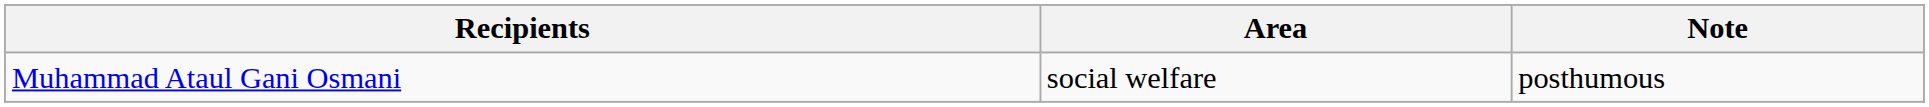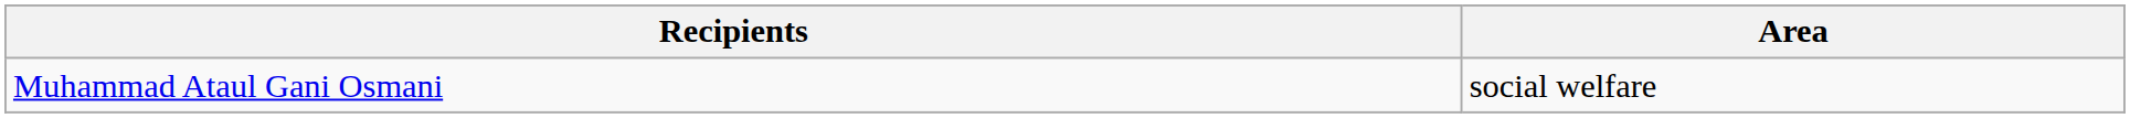- column: Note | posthumous
